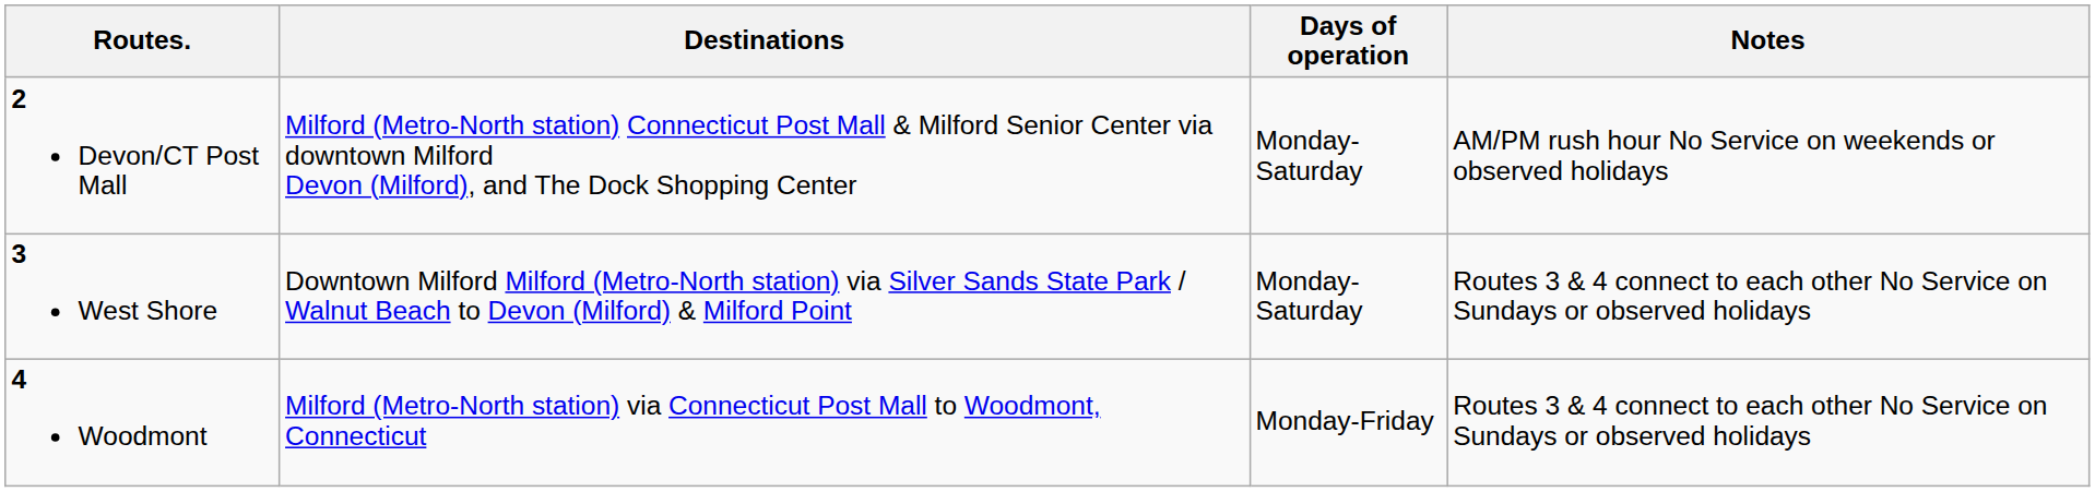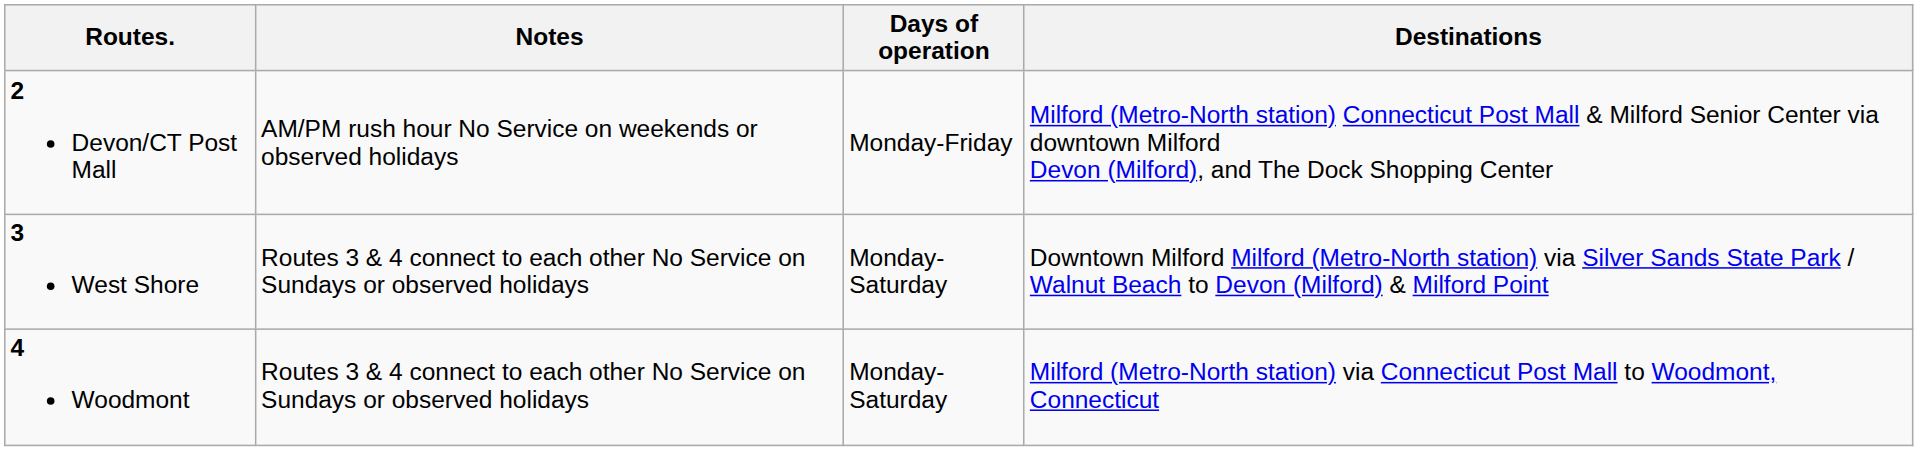columns swapped: Destinations <-> Notes
2 Devon/CT Post Mall | Days of operation: Monday-Saturday -> Monday-Friday
4 Woodmont | Days of operation: Monday-Friday -> Monday-Saturday
